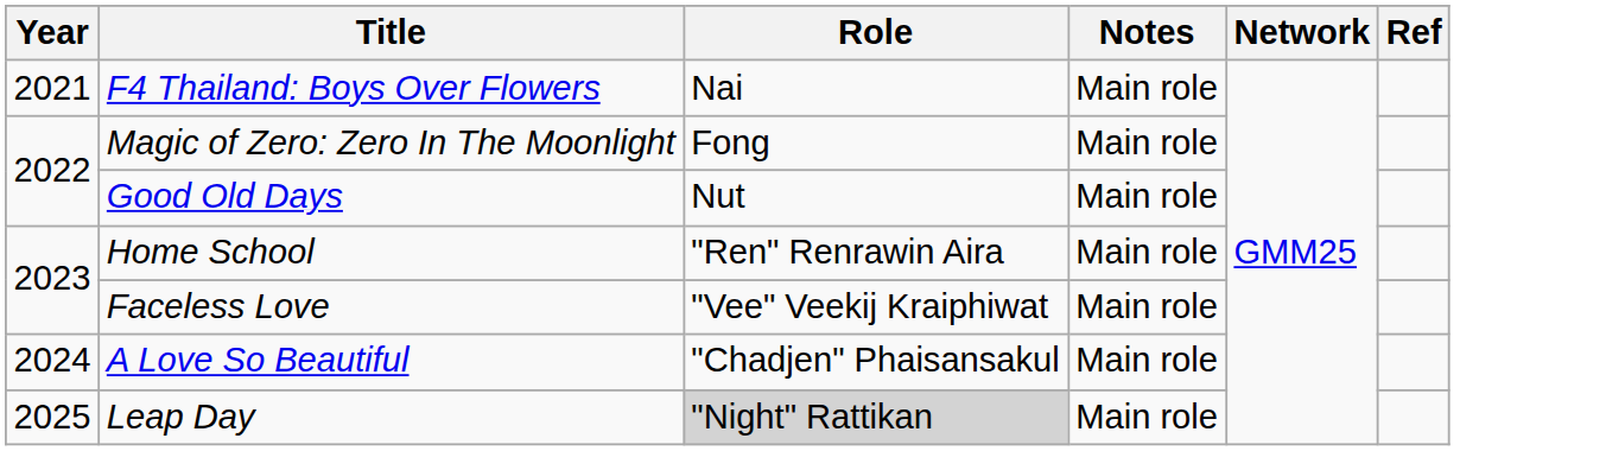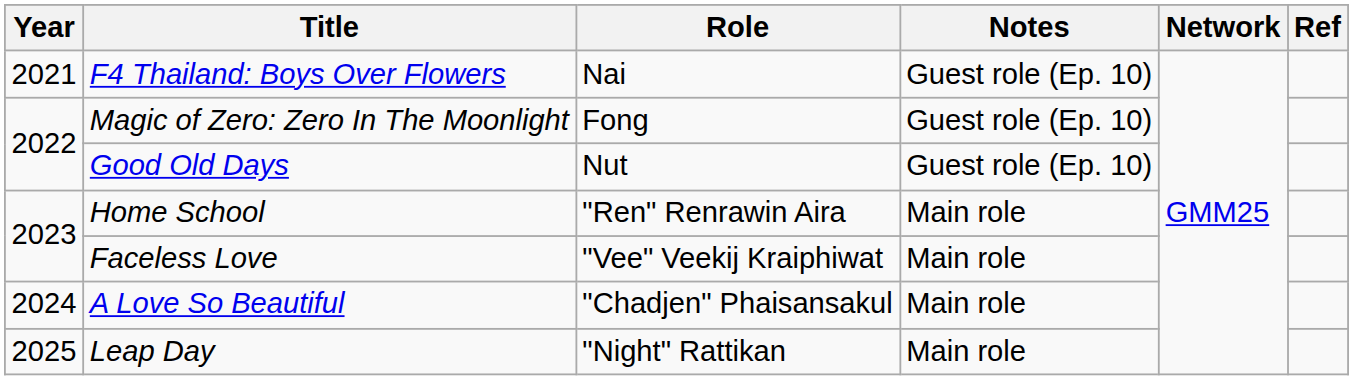F4 Thailand: Boys Over Flowers | Notes: Main role -> Guest role (Ep. 10)
Magic of Zero: Zero In The Moonlight | Notes: Main role -> Guest role (Ep. 10)
Good Old Days | Notes: Main role -> Guest role (Ep. 10)
Leap Day | Role: lightgrey background -> no background
